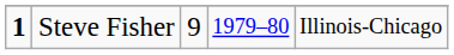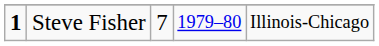Steve Fisher | column 3: 9 -> 7
